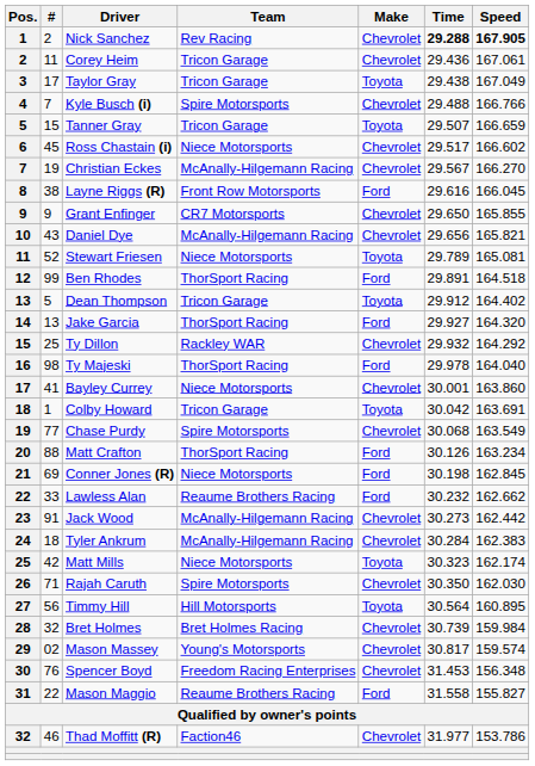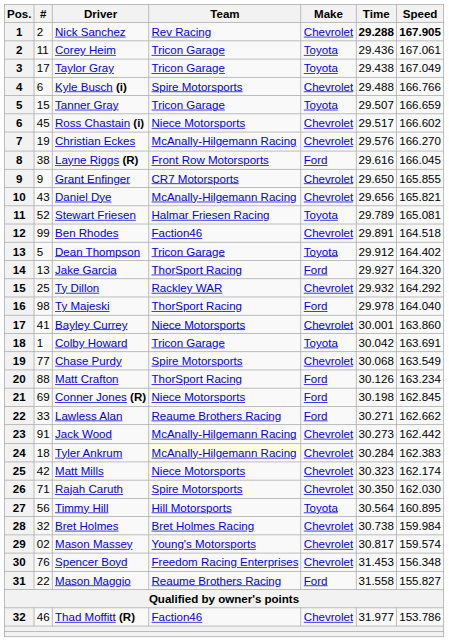Corey Heim | Make: Chevrolet -> Toyota
Kyle Busch (i) | #: 7 -> 6
Christian Eckes | Time: 29.567 -> 29.576
Stewart Friesen | Team: Niece Motorsports -> Halmar Friesen Racing
Ben Rhodes | Team: ThorSport Racing -> Faction46
Ben Rhodes | Make: Ford -> Chevrolet
Lawless Alan | Time: 30.232 -> 30.271
Tyler Ankrum | Team: no background -> lightyellow background
Matt Mills | Make: Toyota -> Chevrolet
Bret Holmes | Time: 30.739 -> 30.738
